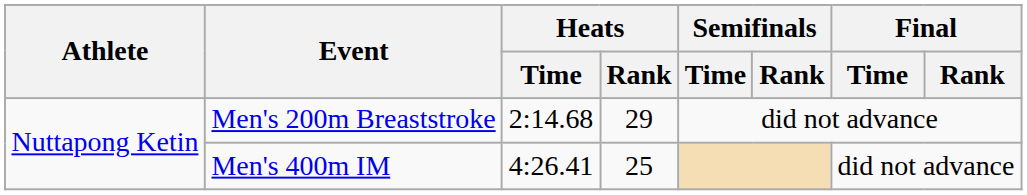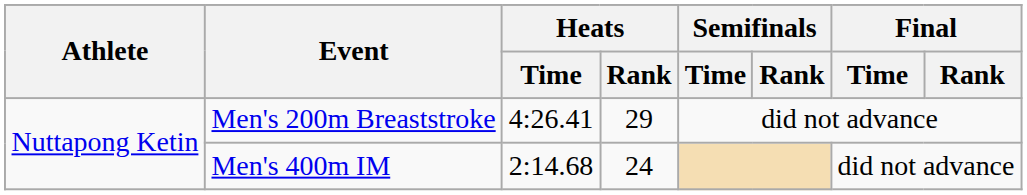Men's 200m Breaststroke | Heats / Time: 2:14.68 -> 4:26.41
Men's 400m IM | Heats / Time: 4:26.41 -> 2:14.68
Men's 400m IM | Heats / Rank: 25 -> 24
